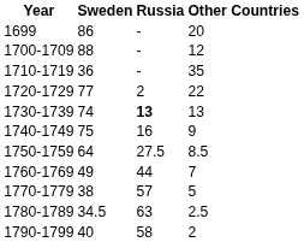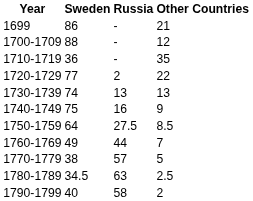1699 | Other Countries: 20 -> 21
1730-1739 | Russia: bold -> normal
